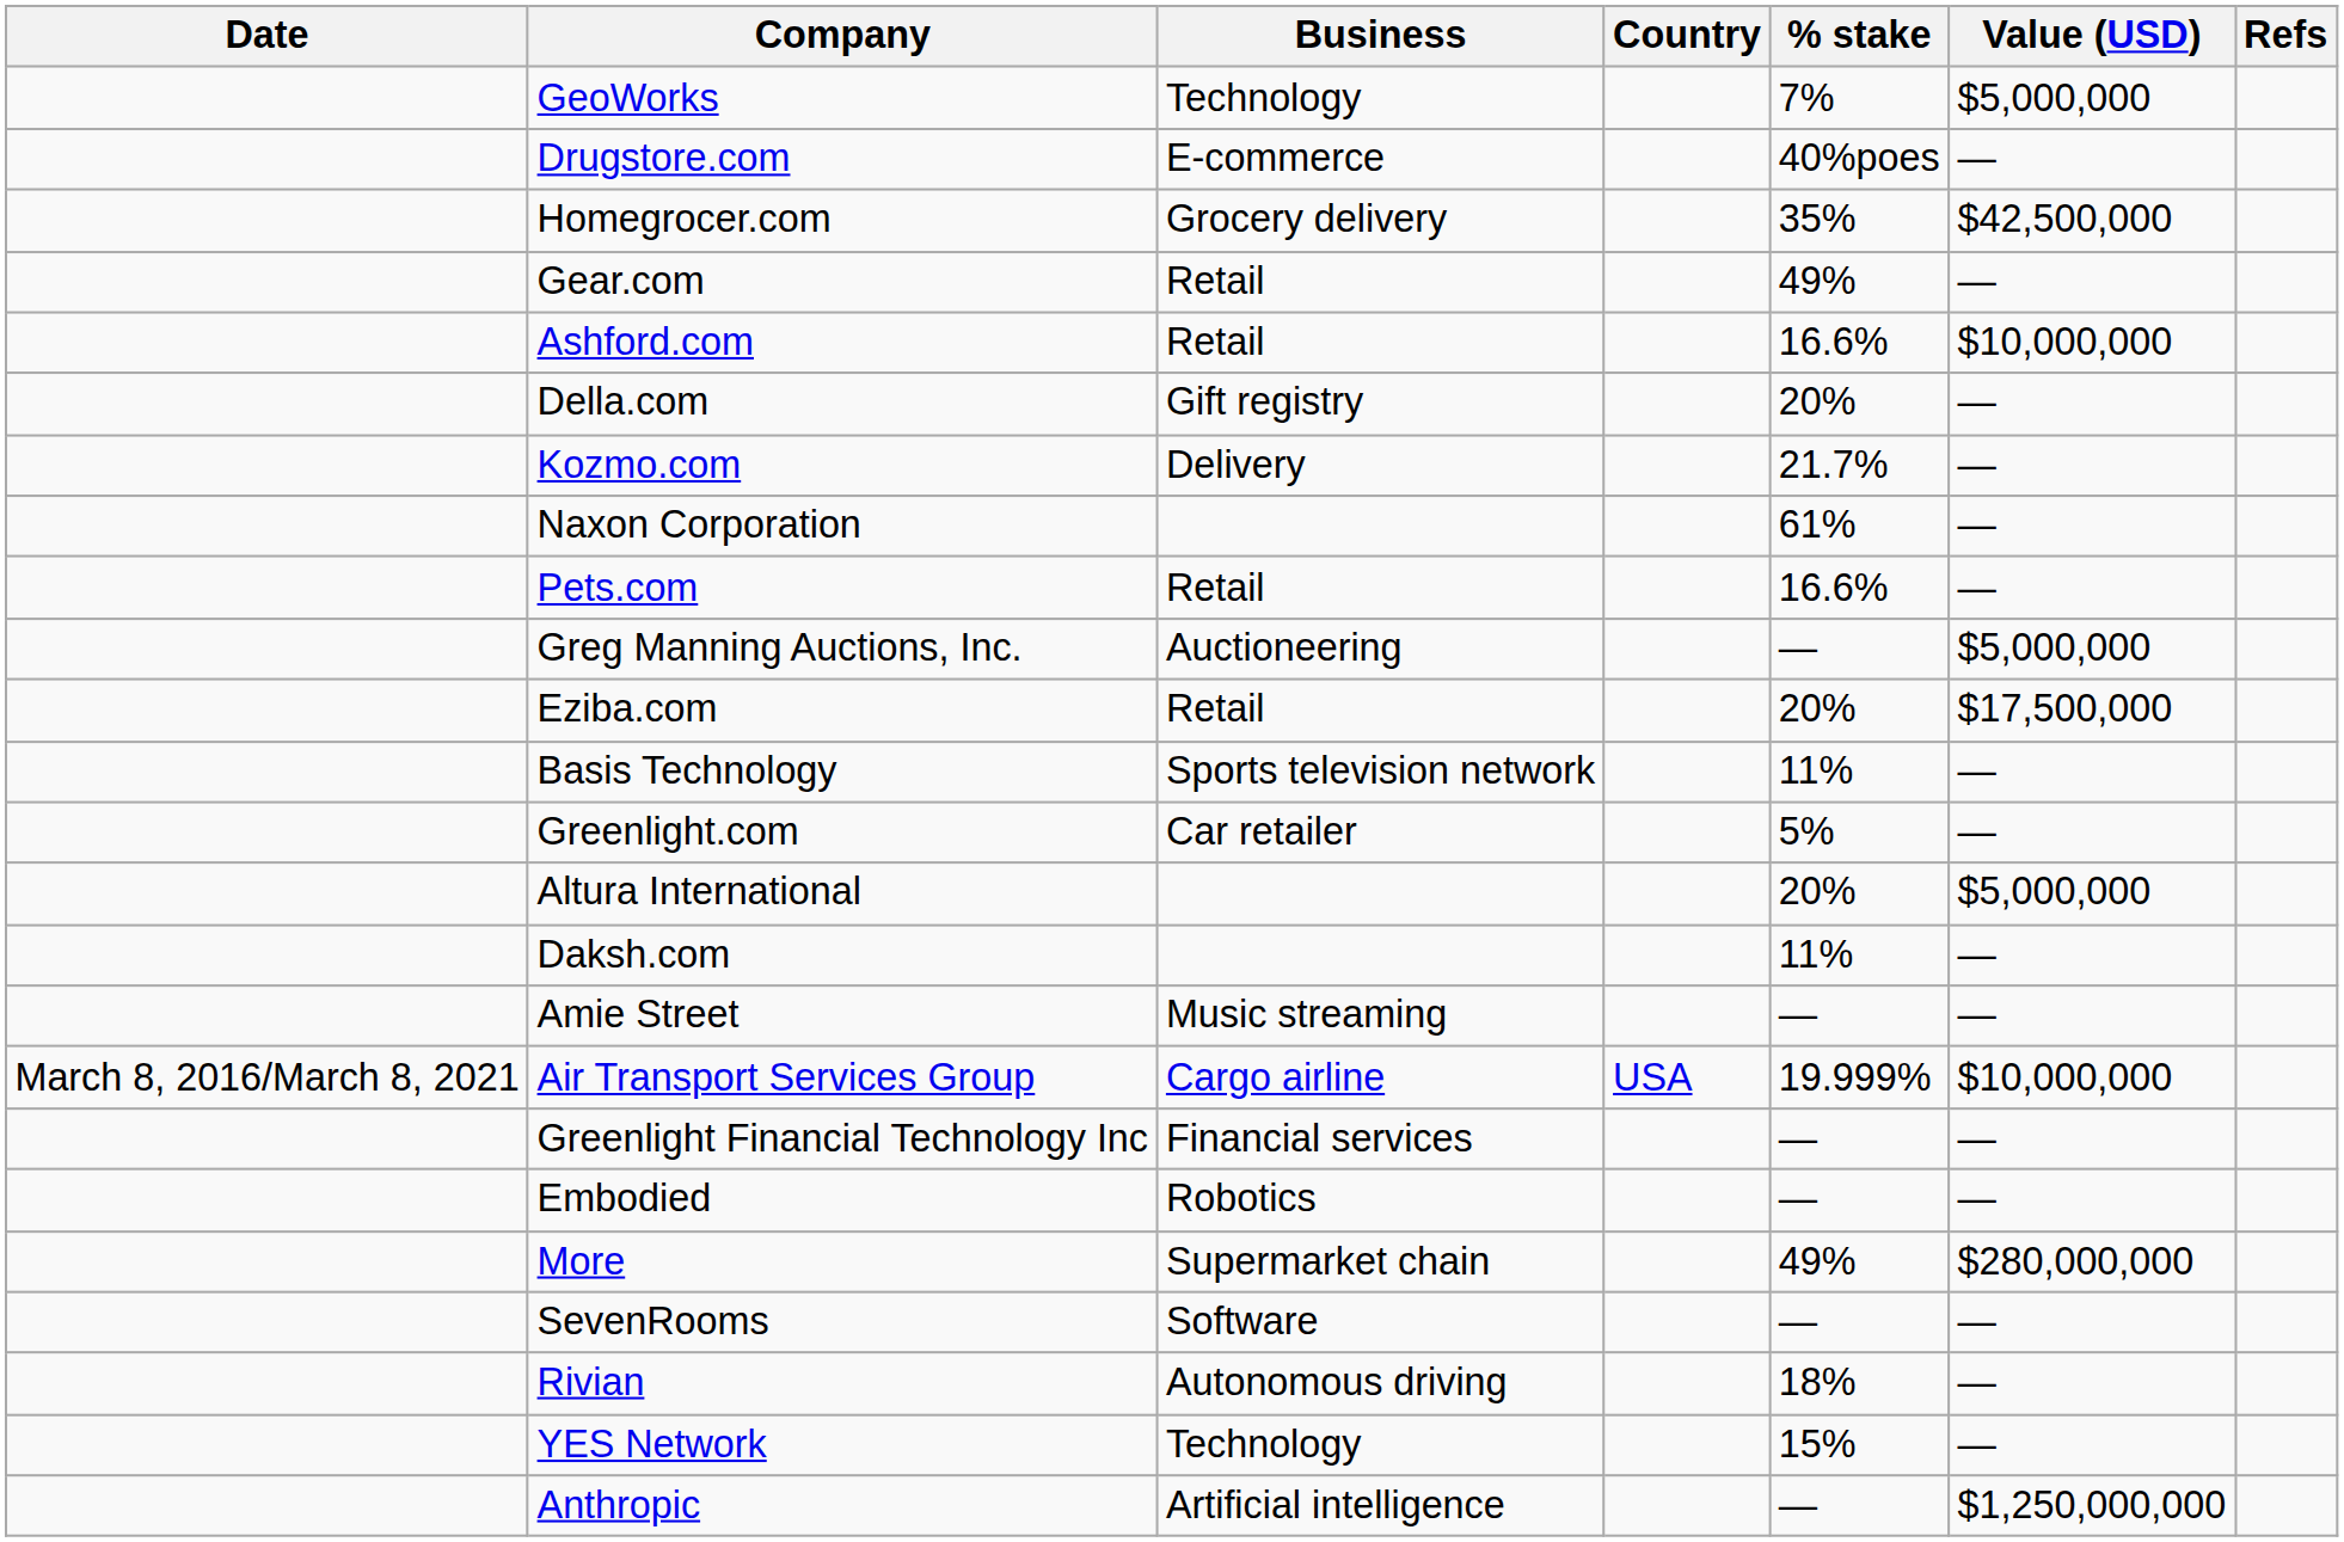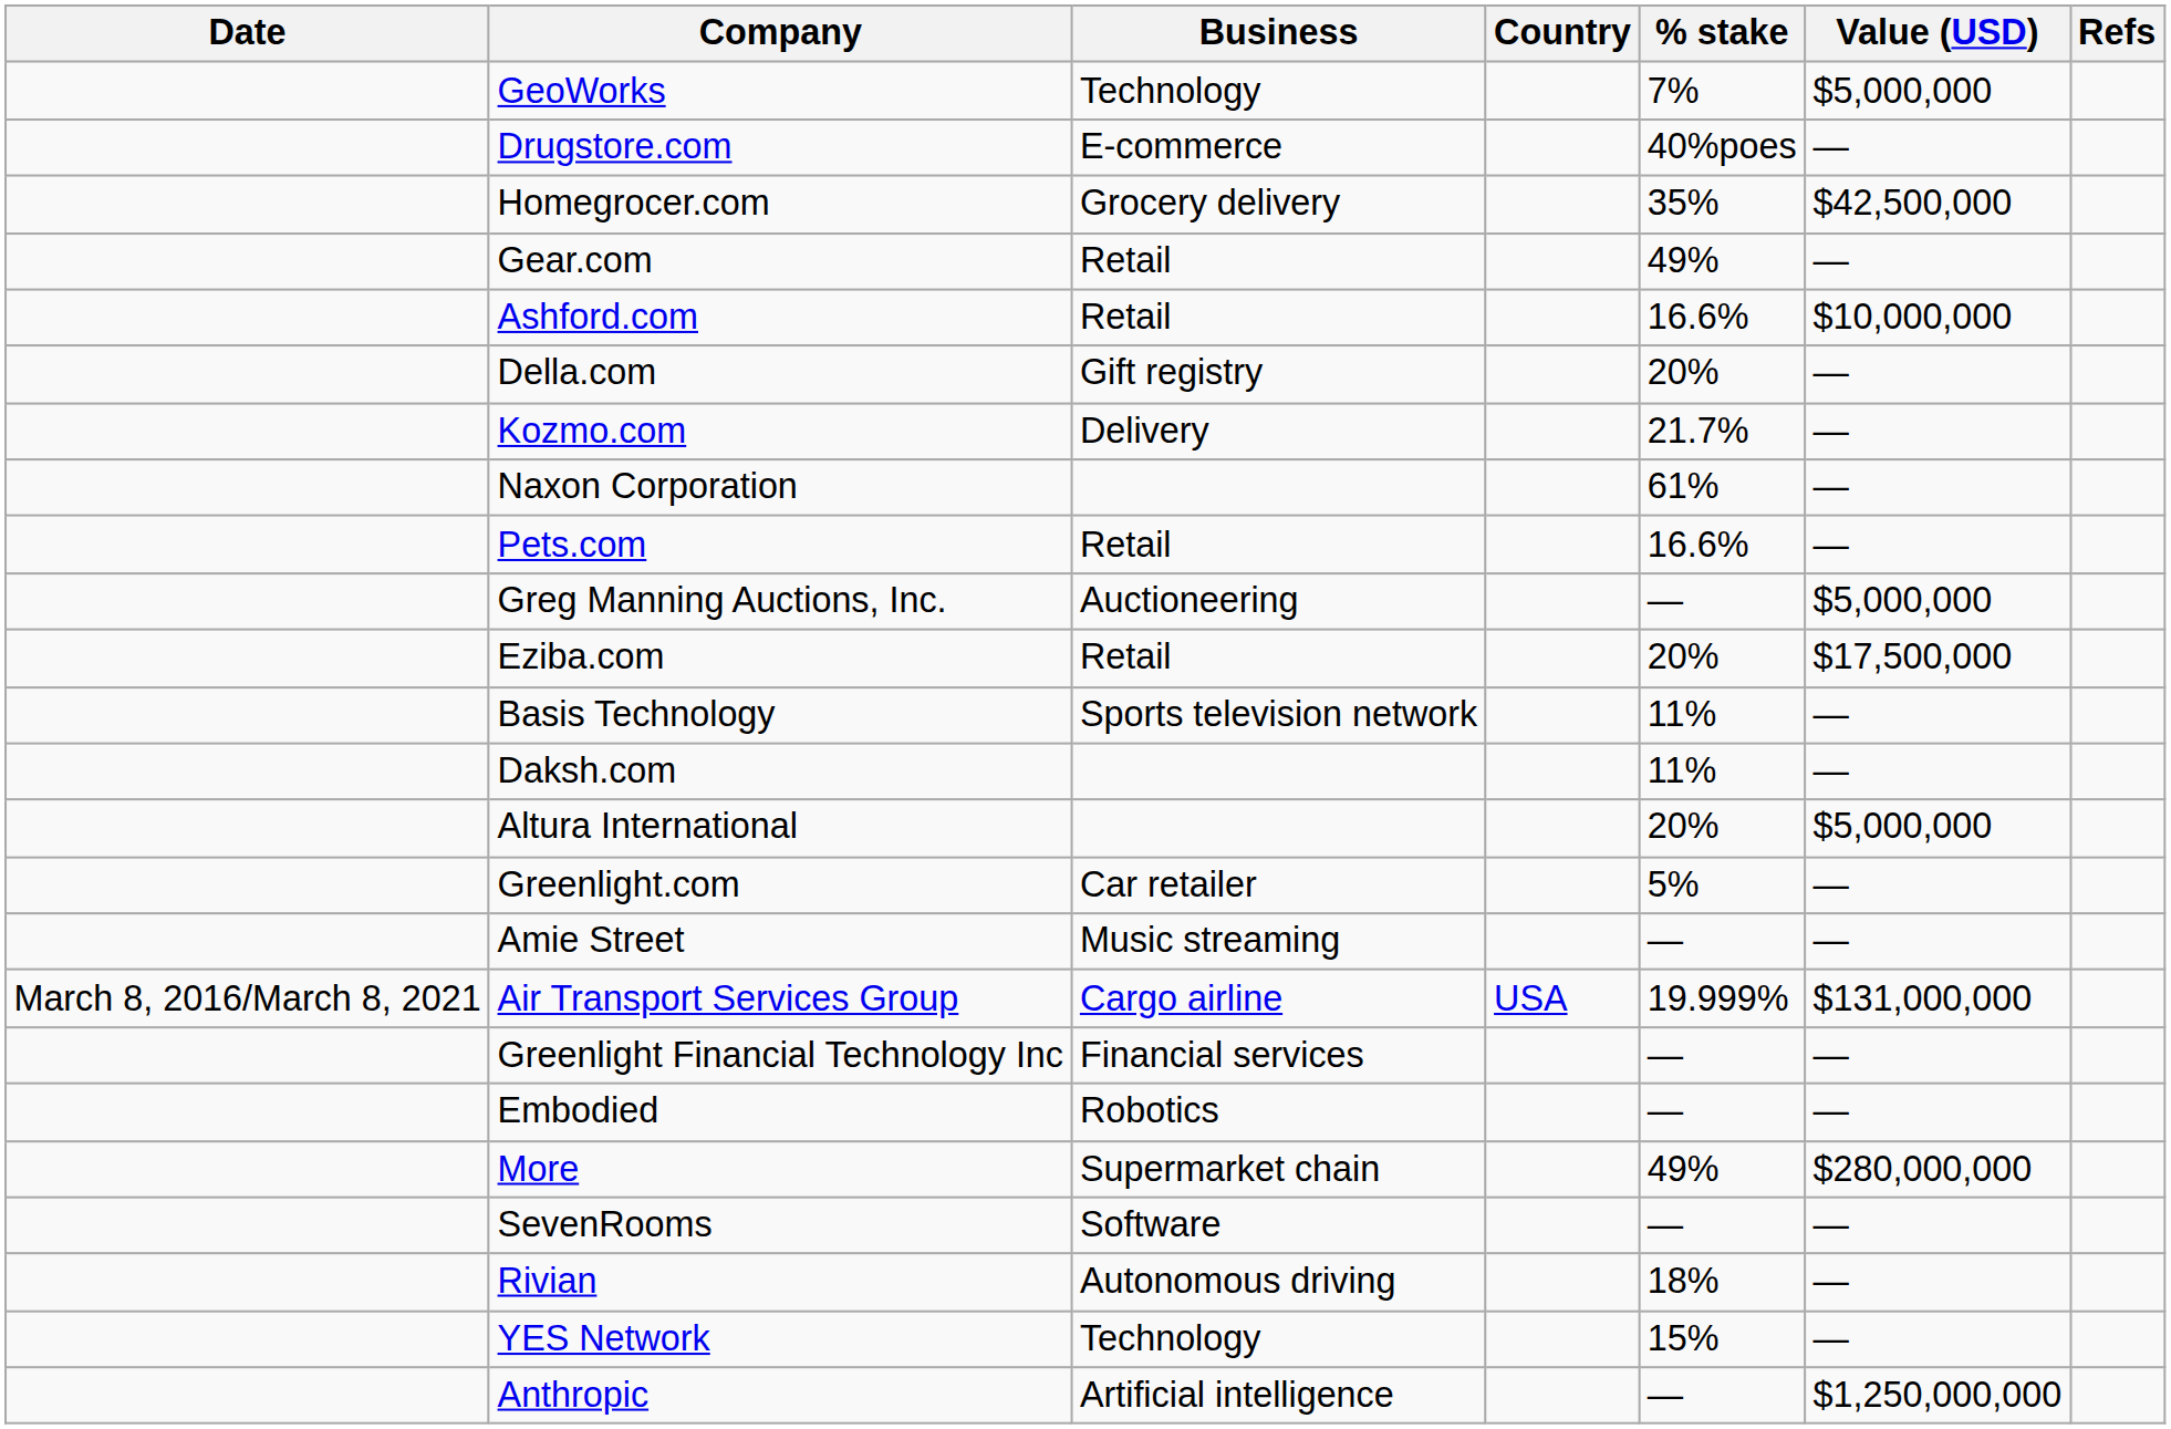rows swapped: Greenlight.com <-> Daksh.com
Air Transport Services Group | Value (USD): $10,000,000 -> $131,000,000
